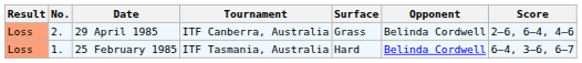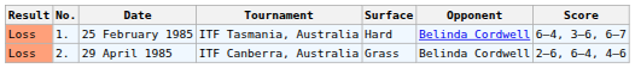rows swapped: 25 February 1985 <-> 29 April 1985
